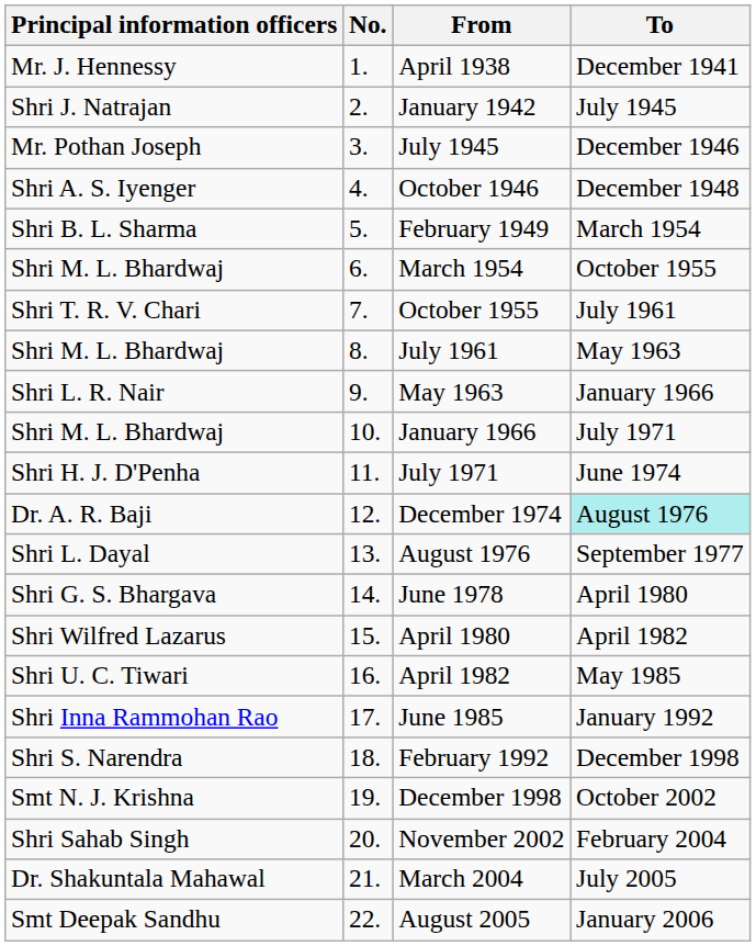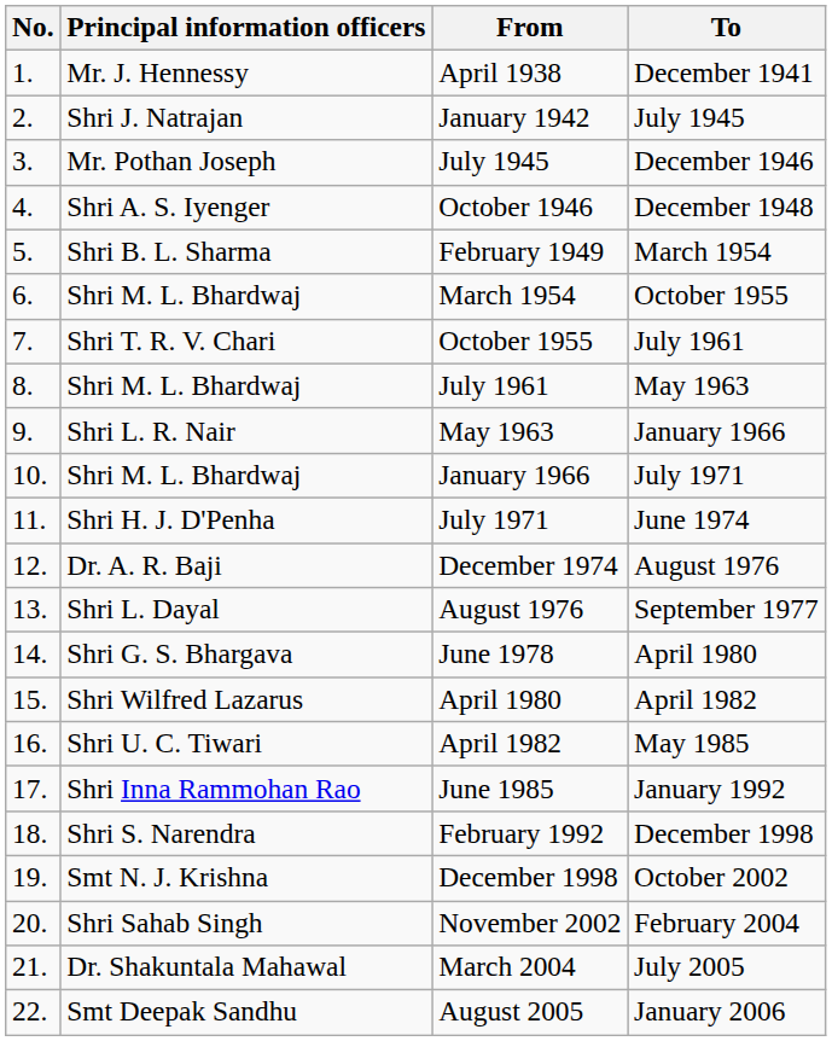columns swapped: No. <-> Principal information officers
December 1974 | To: paleturquoise background -> no background
